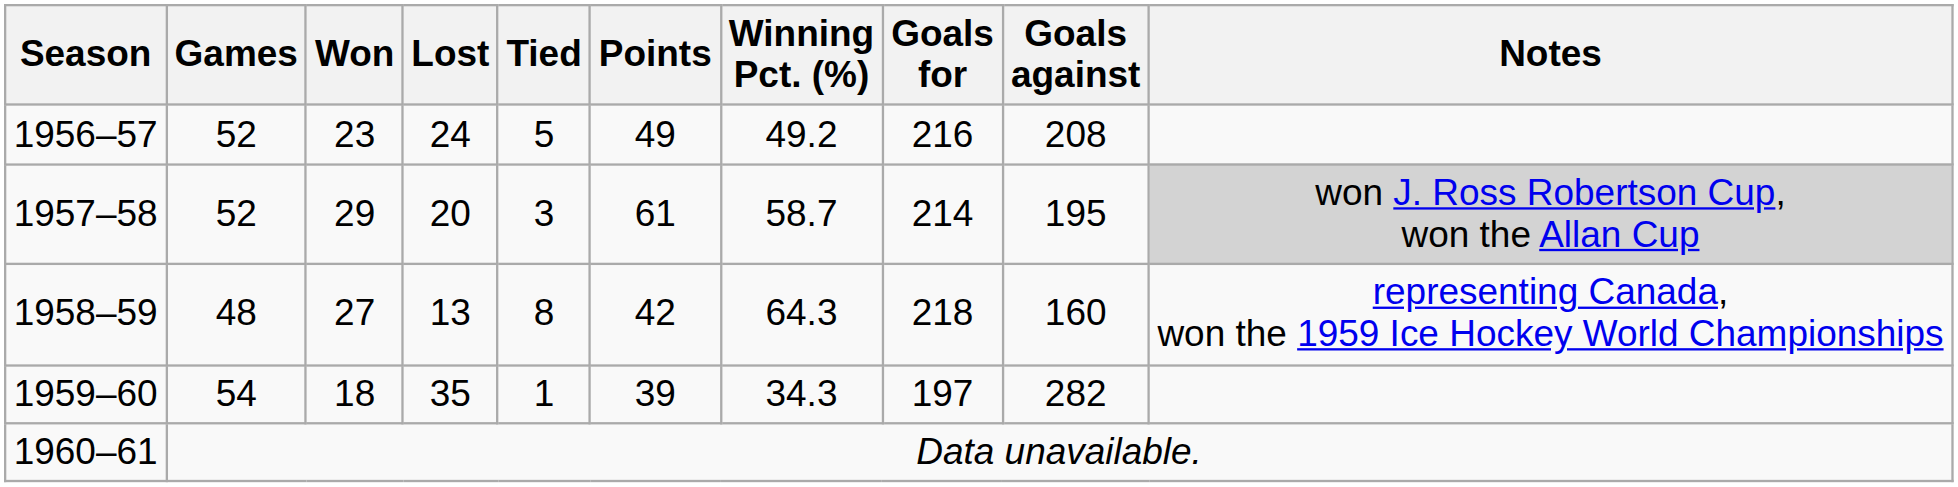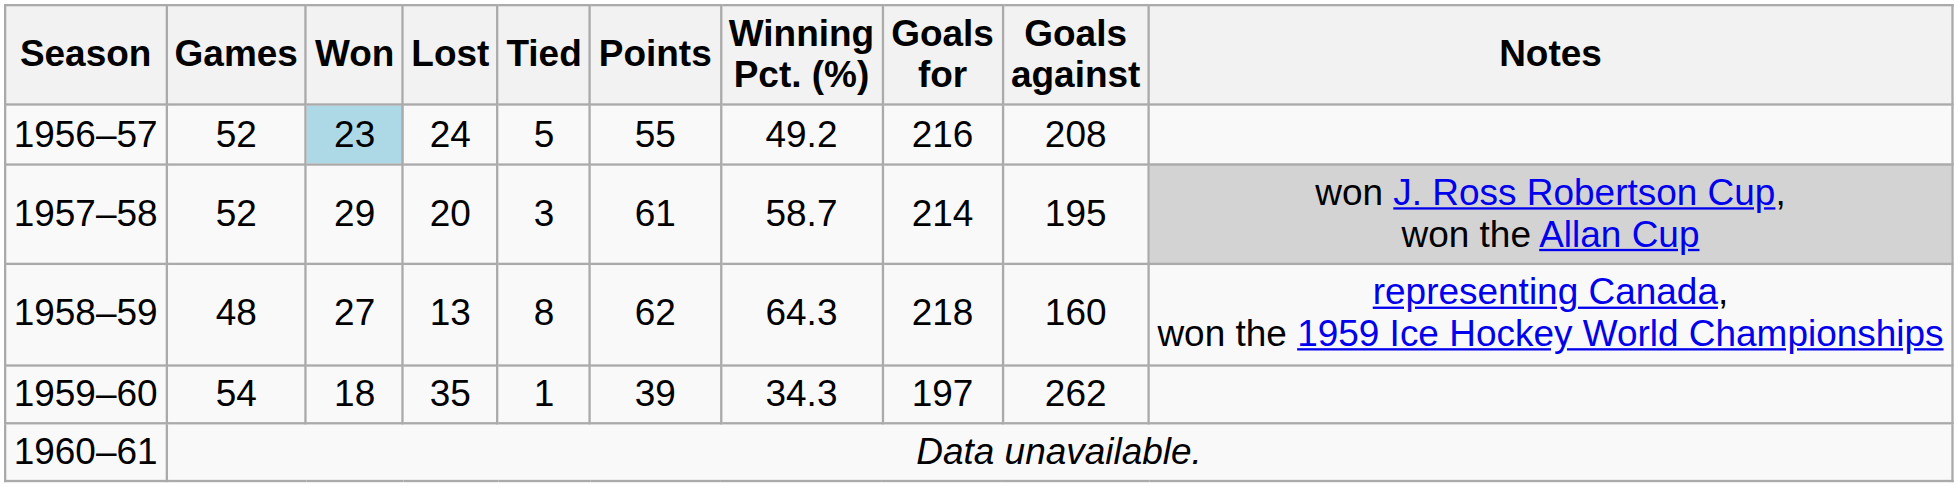1956–57 | Won: no background -> lightblue background
1956–57 | Points: 49 -> 55
1958–59 | Points: 42 -> 62
1959–60 | Goals against: 282 -> 262
